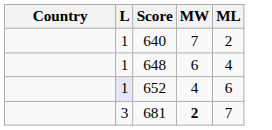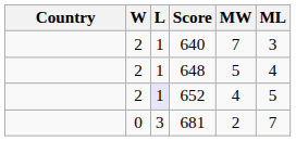+ column: W | 2 | 2 | 2 | 0
640 | ML: 2 -> 3
648 | MW: 6 -> 5
652 | ML: 6 -> 5
681 | MW: bold -> normal
